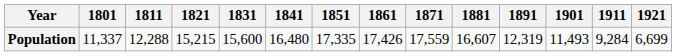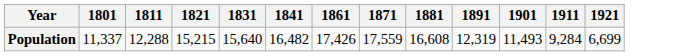- column: 1851 | 17,335
Population | 1831: 15,600 -> 15,640
Population | 1841: 16,480 -> 16,482
Population | 1881: 16,607 -> 16,608
